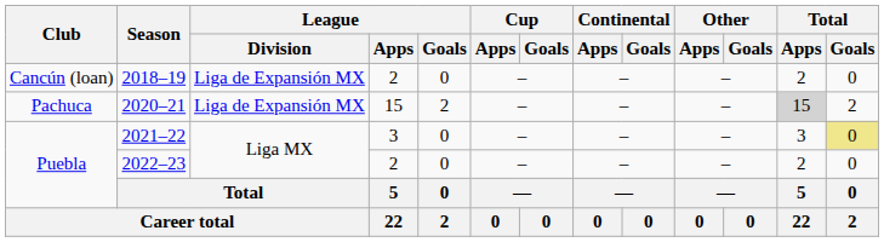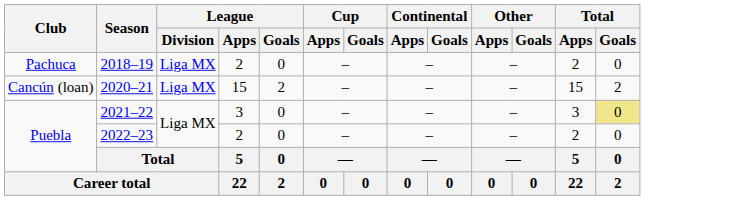2018–19 | Club: Cancún (loan) -> Pachuca
2018–19 | League / Division: Liga de Expansión MX -> Liga MX
2020–21 | Club: Pachuca -> Cancún (loan)
2020–21 | League / Division: Liga de Expansión MX -> Liga MX
2020–21 | Total / Apps: lightgrey background -> no background
